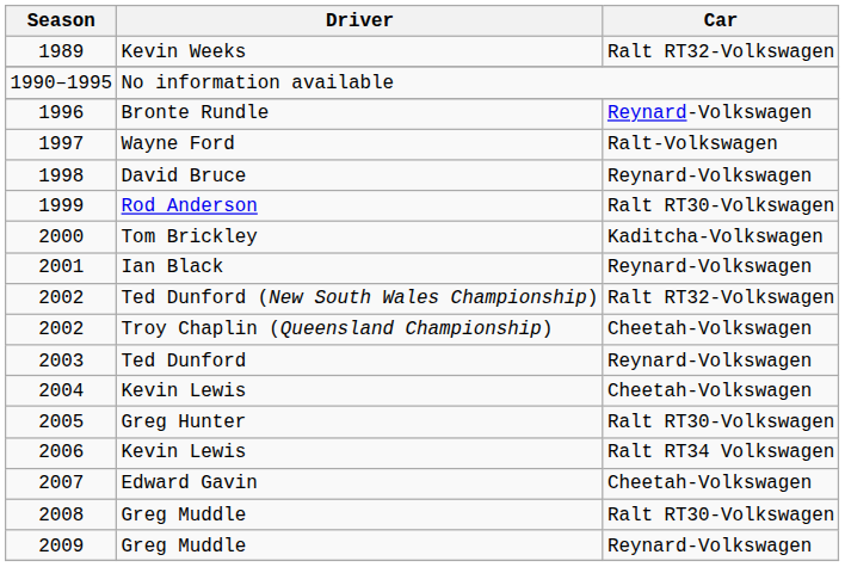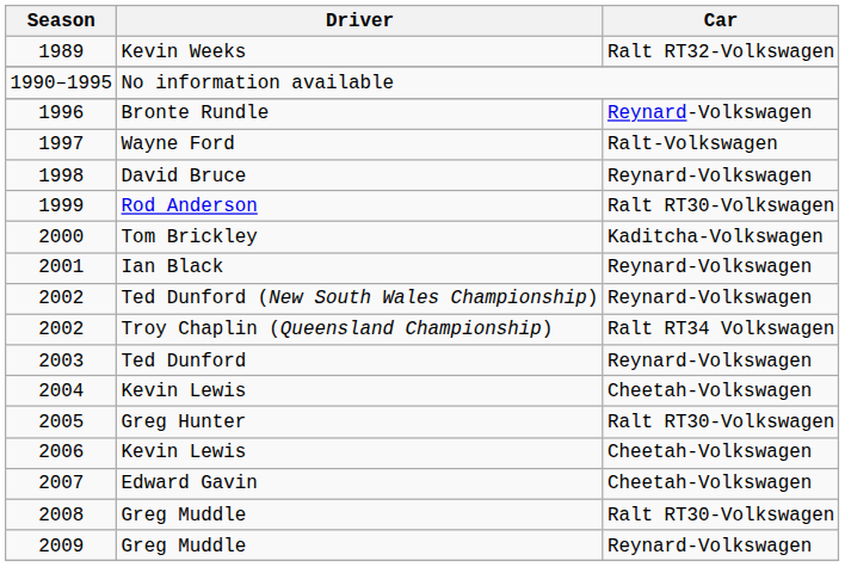2002 / Ted Dunford (New South Wales Championship) | Car: Ralt RT32-Volkswagen -> Reynard-Volkswagen
2002 / Troy Chaplin (Queensland Championship) | Car: Cheetah-Volkswagen -> Ralt RT34 Volkswagen
2006 | Car: Ralt RT34 Volkswagen -> Cheetah-Volkswagen
